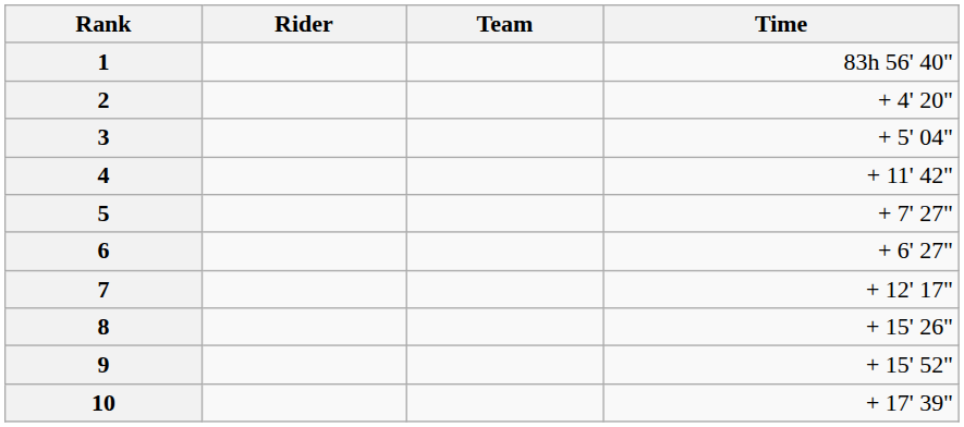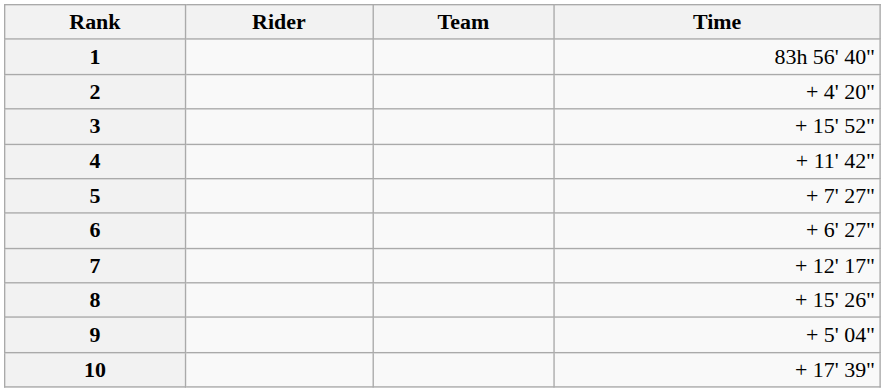3 | Time: + 5' 04" -> + 15' 52"
9 | Time: + 15' 52" -> + 5' 04"
